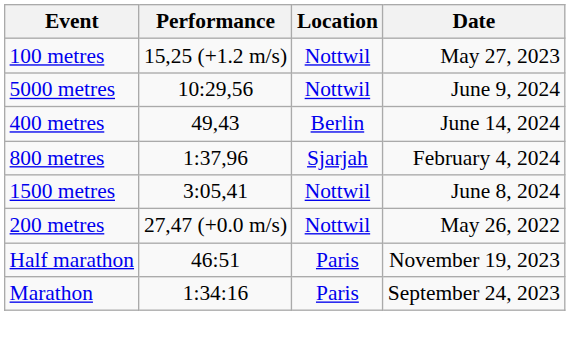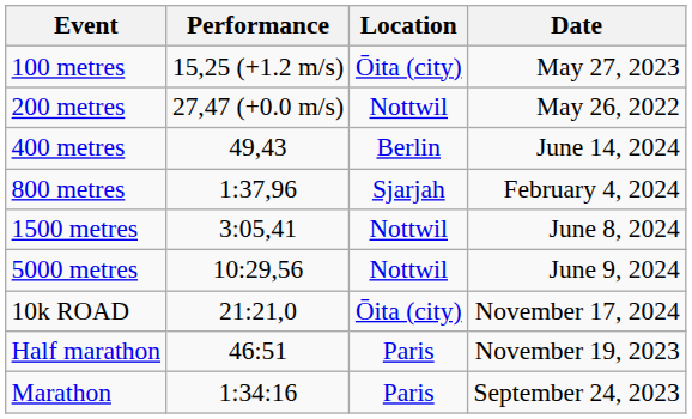100 metres | Location: Nottwil -> Ōita (city)
rows swapped: 200 metres <-> 5000 metres
+ row: 10k ROAD | 21:21,0 | Ōita (city) | November 17, 2024
